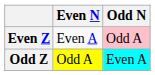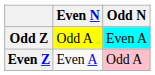rows swapped: Even Z <-> Odd Z
